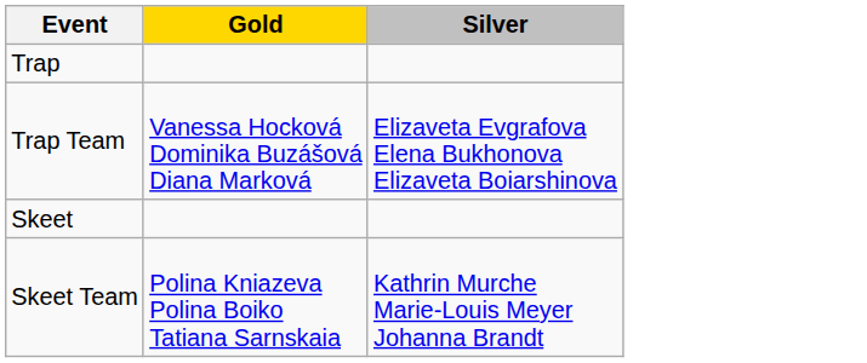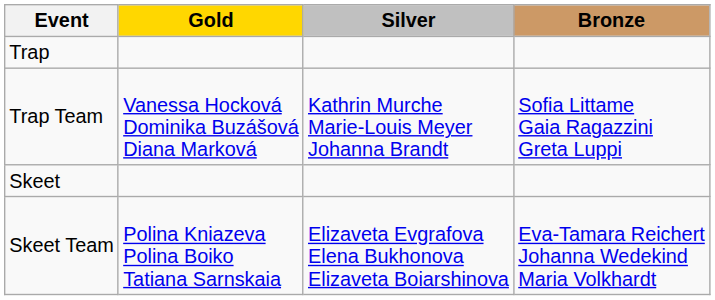+ column: Bronze | Sofia Littame Gaia Ragazzini Greta Luppi | Eva-Tamara Reichert Johanna Wedekind Maria Volkhardt
Trap Team | Silver: Elizaveta Evgrafova Elena Bukhonova Elizaveta Boiarshinova -> Kathrin Murche Marie-Louis Meyer Johanna Brandt
Skeet Team | Silver: Kathrin Murche Marie-Louis Meyer Johanna Brandt -> Elizaveta Evgrafova Elena Bukhonova Elizaveta Boiarshinova
